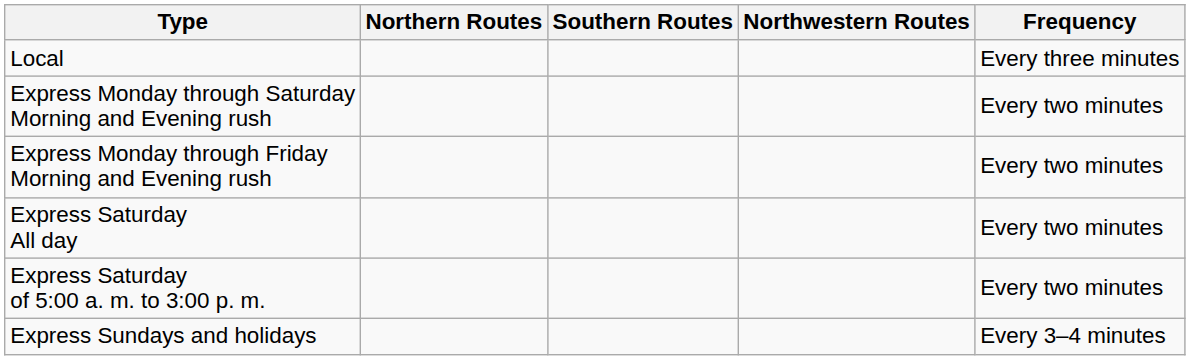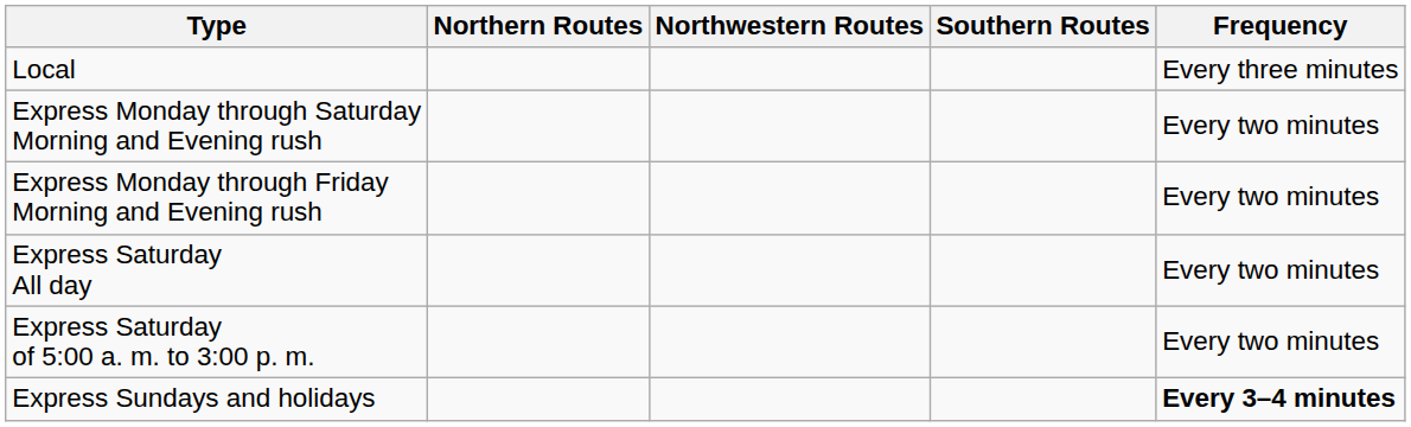columns swapped: Northwestern Routes <-> Southern Routes
Express Sundays and holidays | Frequency: normal -> bold
